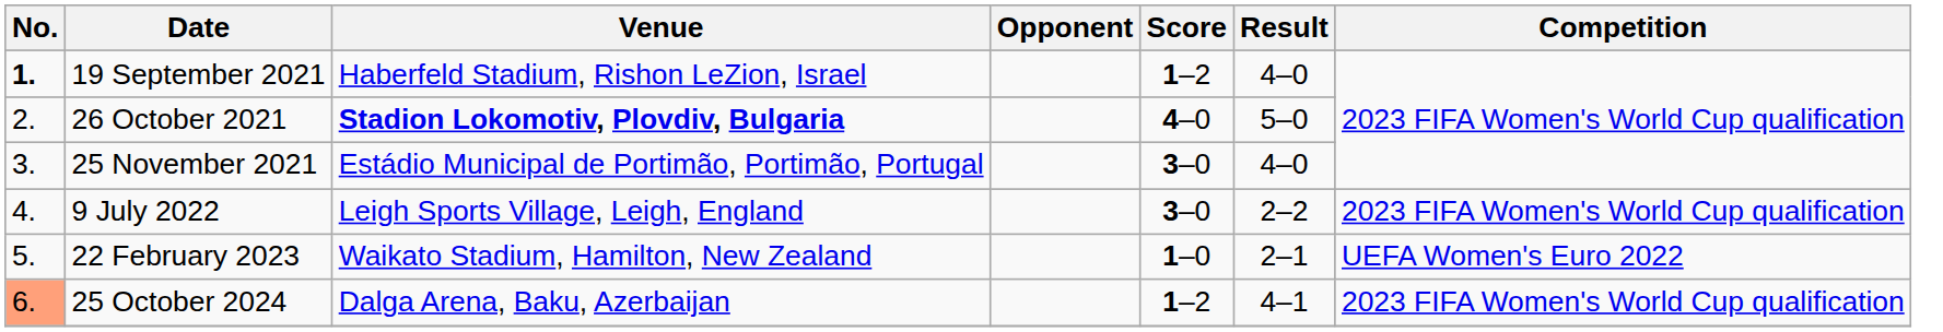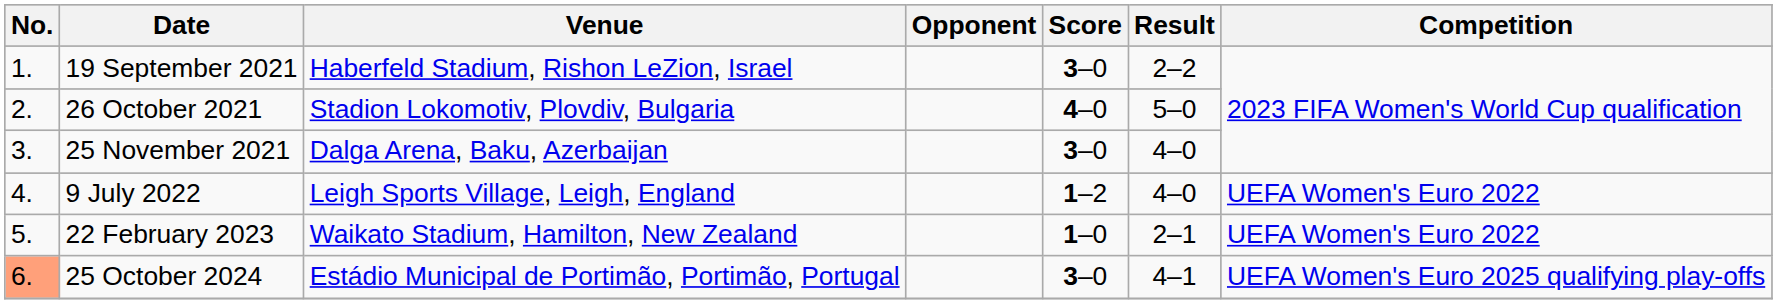19 September 2021 | No.: bold -> normal
19 September 2021 | Score: 1–2 -> 3–0
19 September 2021 | Result: 4–0 -> 2–2
26 October 2021 | Venue: bold -> normal
25 November 2021 | Venue: Estádio Municipal de Portimão, Portimão, Portugal -> Dalga Arena, Baku, Azerbaijan
9 July 2022 | Score: 3–0 -> 1–2
9 July 2022 | Result: 2–2 -> 4–0
9 July 2022 | Competition: 2023 FIFA Women's World Cup qualification -> UEFA Women's Euro 2022
25 October 2024 | Venue: Dalga Arena, Baku, Azerbaijan -> Estádio Municipal de Portimão, Portimão, Portugal
25 October 2024 | Score: 1–2 -> 3–0
25 October 2024 | Competition: 2023 FIFA Women's World Cup qualification -> UEFA Women's Euro 2025 qualifying play-offs
